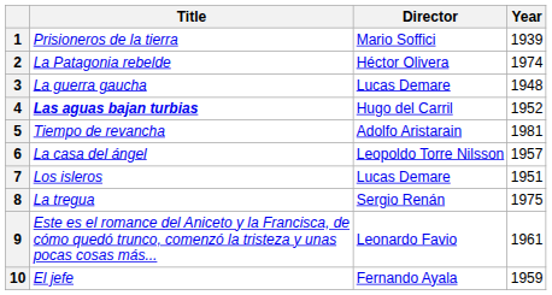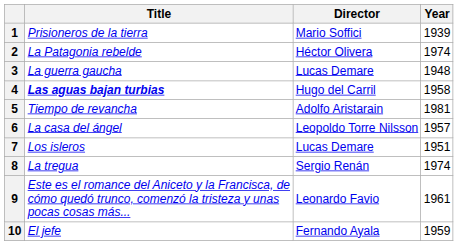4 | Year: 1952 -> 1958
8 | Year: 1975 -> 1974
